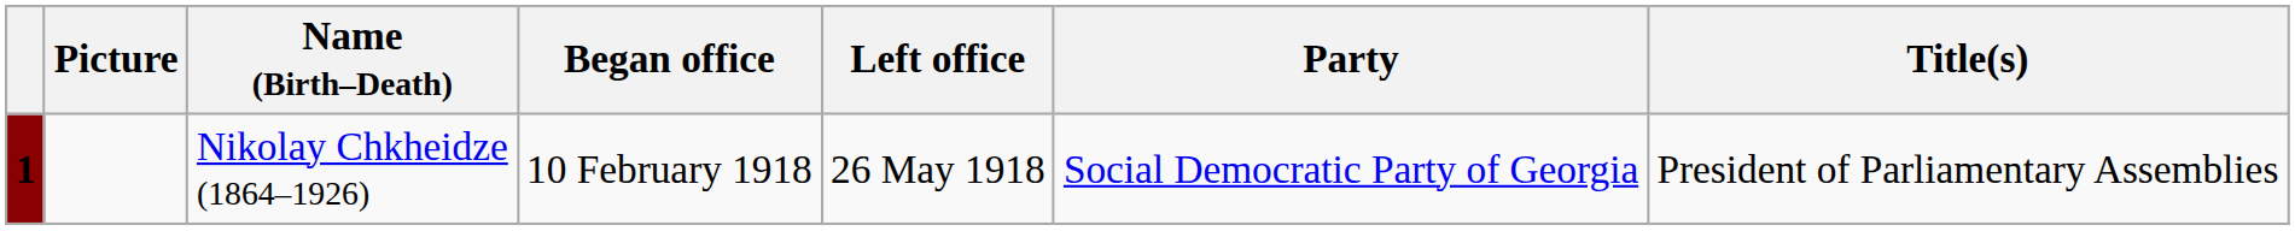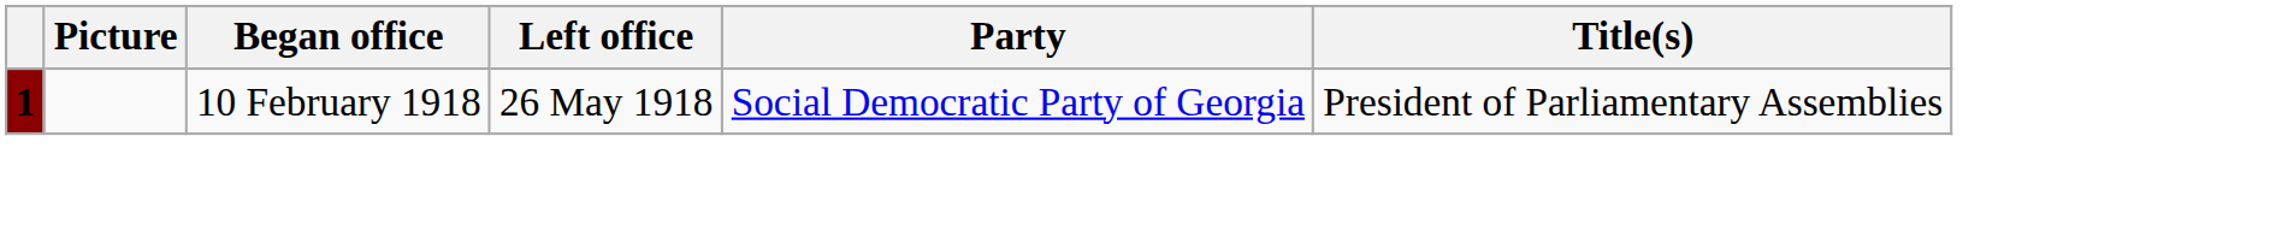- column: Name (Birth–Death) | Nikolay Chkheidze (1864–1926)
